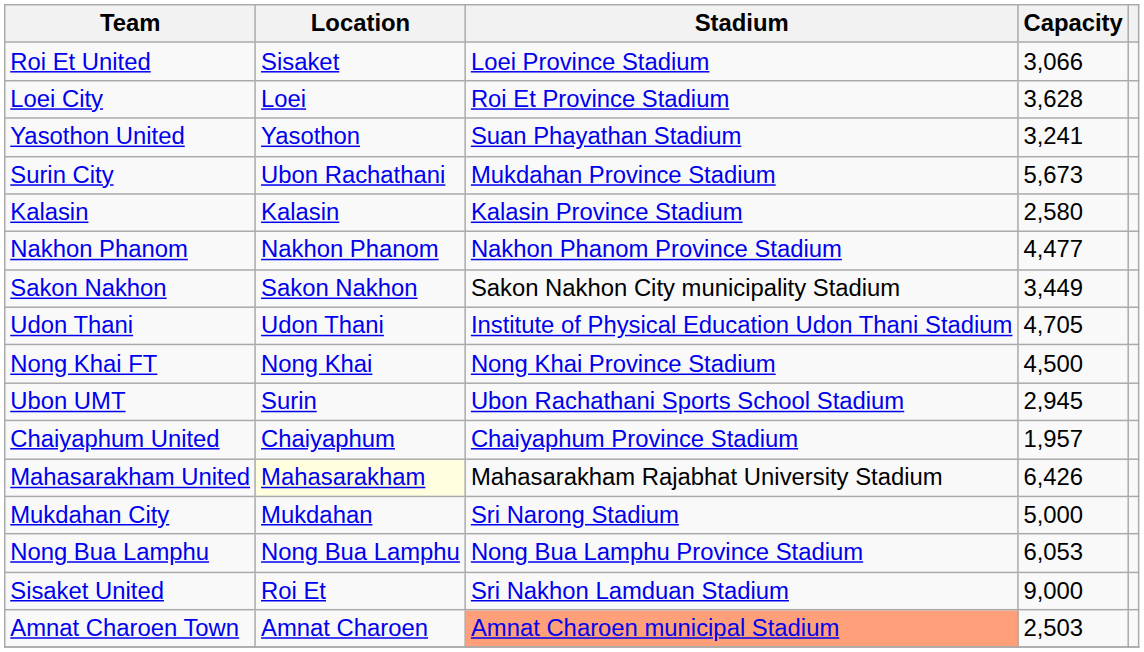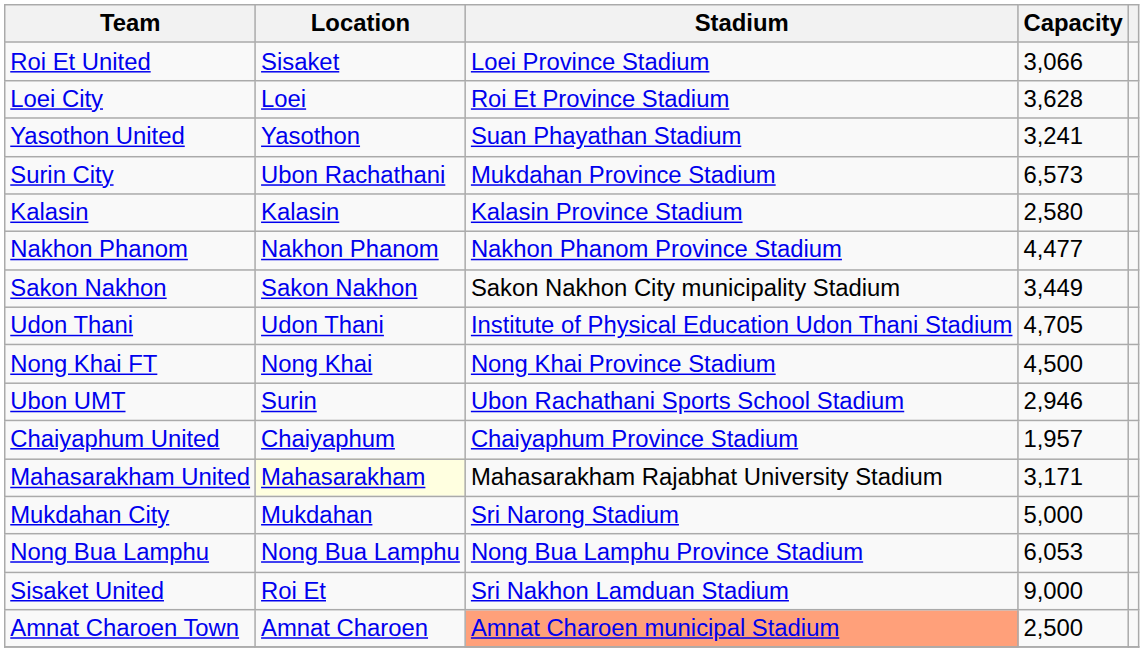Surin City | Capacity: 5,673 -> 6,573
Ubon UMT | Capacity: 2,945 -> 2,946
Mahasarakham United | Capacity: 6,426 -> 3,171
Amnat Charoen Town | Capacity: 2,503 -> 2,500
